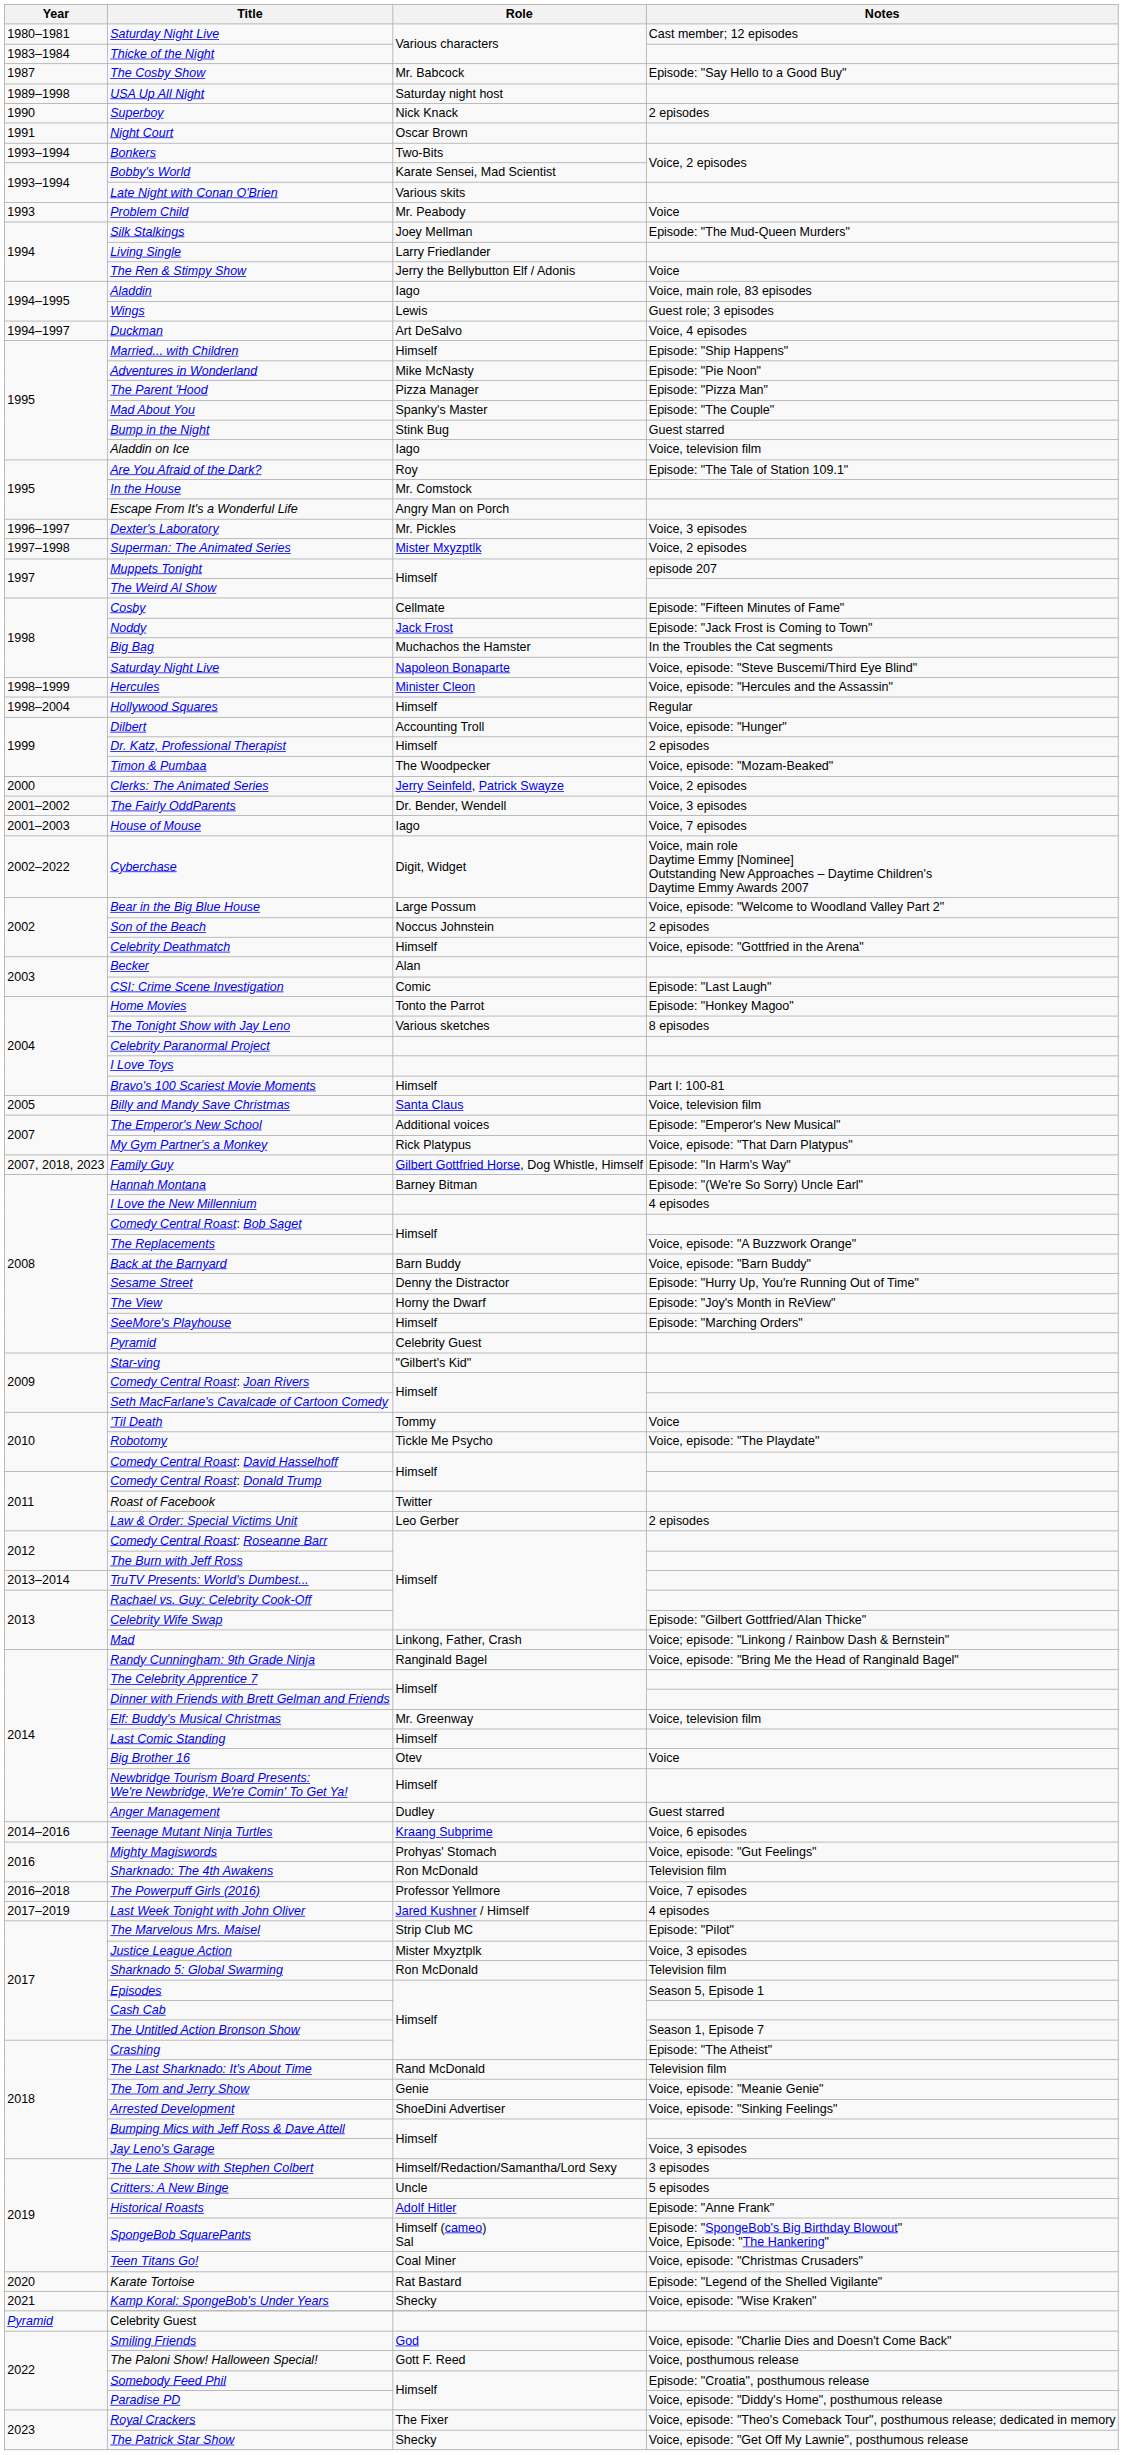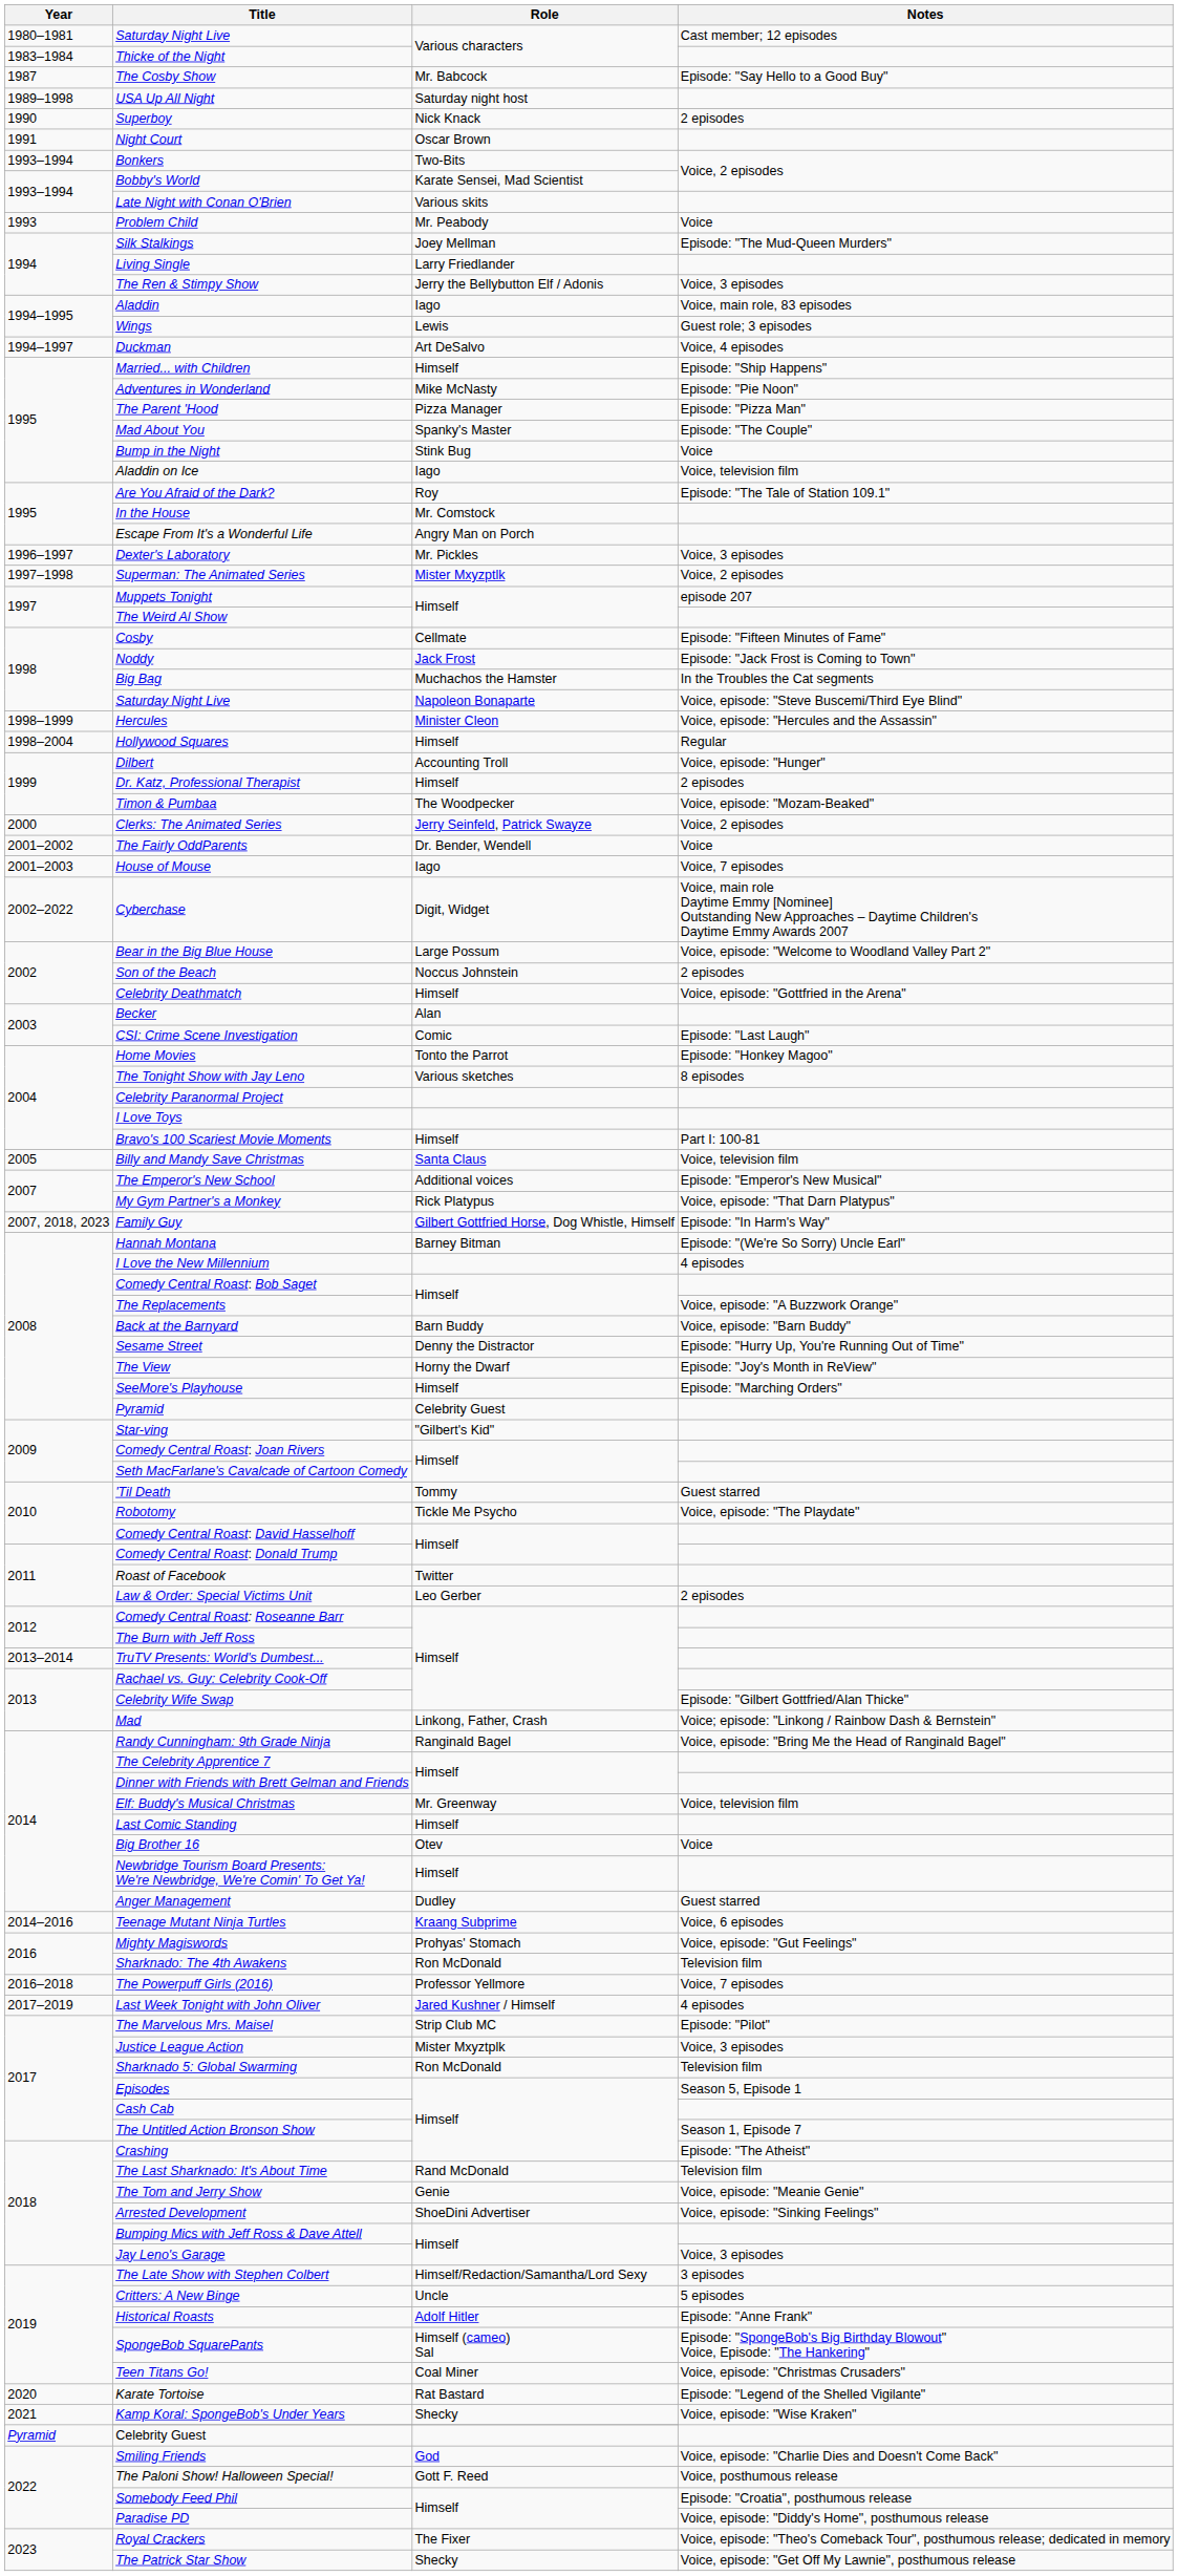The Ren & Stimpy Show | Notes: Voice -> Voice, 3 episodes
Bump in the Night | Notes: Guest starred -> Voice
The Fairly OddParents | Notes: Voice, 3 episodes -> Voice
'Til Death | Notes: Voice -> Guest starred
